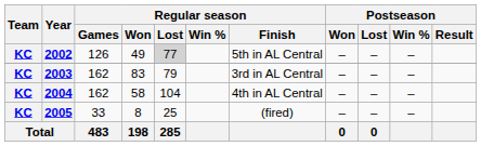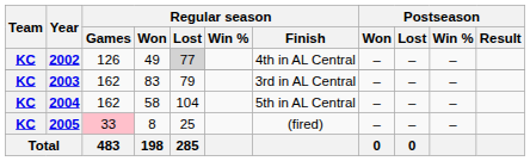2002 | Regular season / Finish: 5th in AL Central -> 4th in AL Central
2004 | Regular season / Finish: 4th in AL Central -> 5th in AL Central
2005 | Regular season / Games: no background -> pink background
